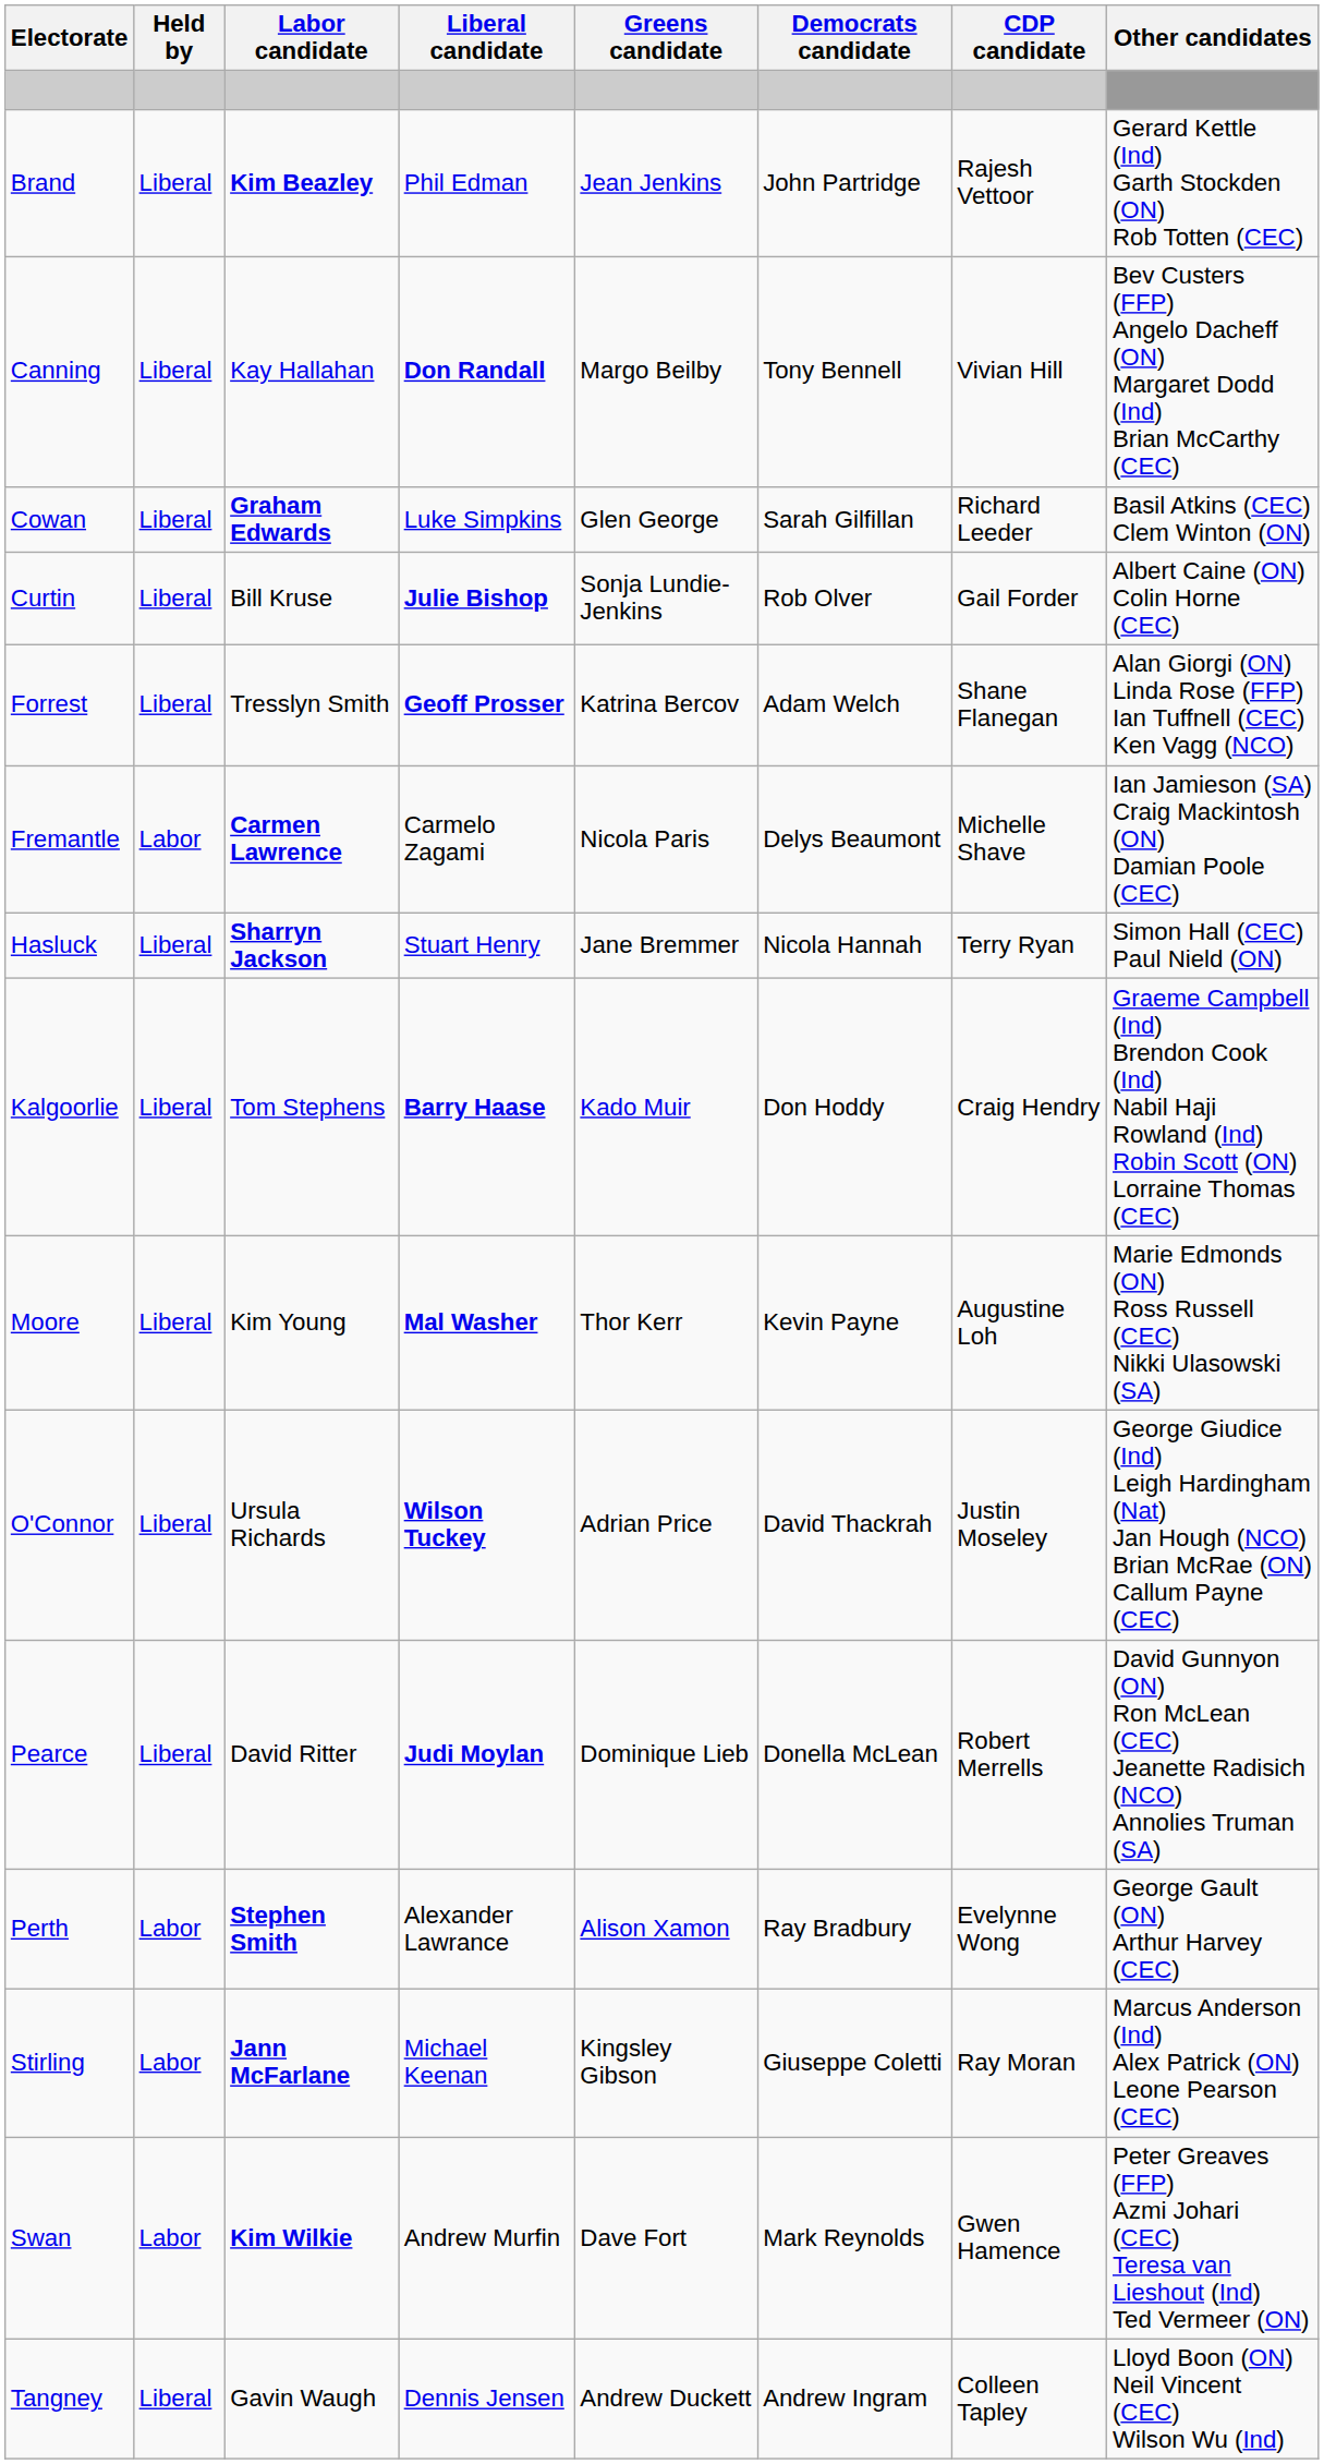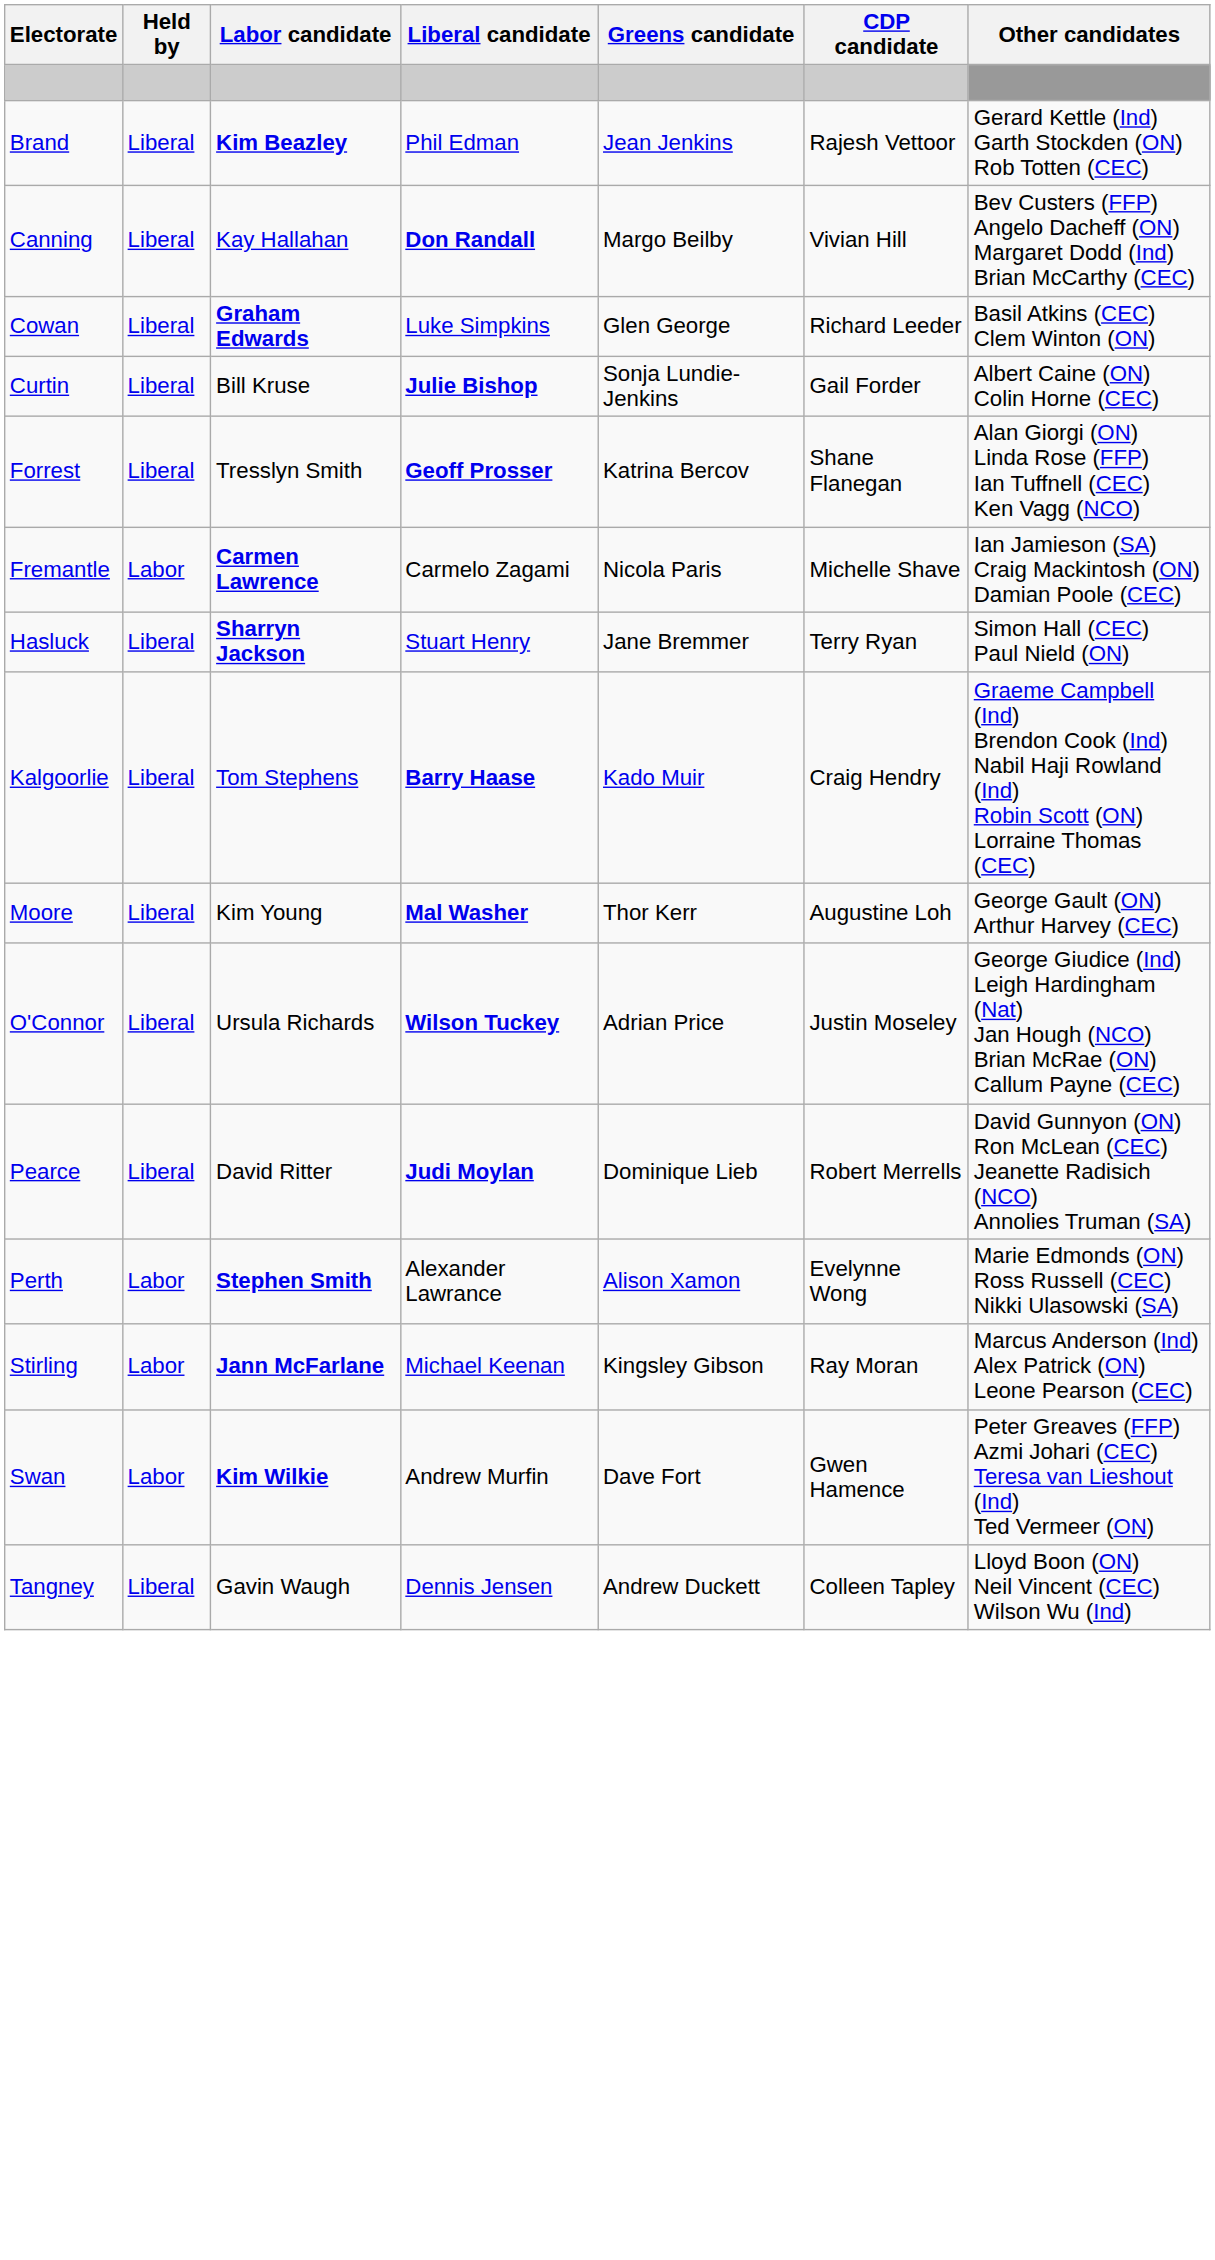- column: Democrats candidate | John Partridge | Tony Bennell | Sarah Gilfillan | Rob Olver | Adam Welch | Delys Beaumont | Nicola Hannah | Don Hoddy | Kevin Payne | David Thackrah | Donella McLean | Ray Bradbury | Giuseppe Coletti | Mark Reynolds | Andrew Ingram
Moore | Other candidates: Marie Edmonds (ON) Ross Russell (CEC) Nikki Ulasowski (SA) -> George Gault (ON) Arthur Harvey (CEC)
Perth | Other candidates: George Gault (ON) Arthur Harvey (CEC) -> Marie Edmonds (ON) Ross Russell (CEC) Nikki Ulasowski (SA)
